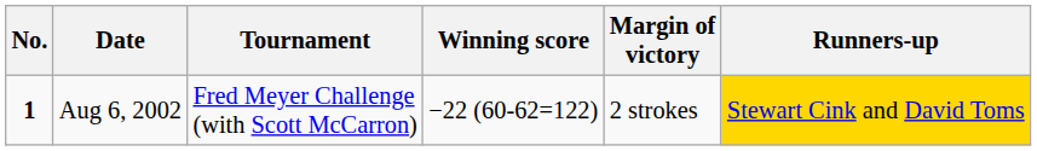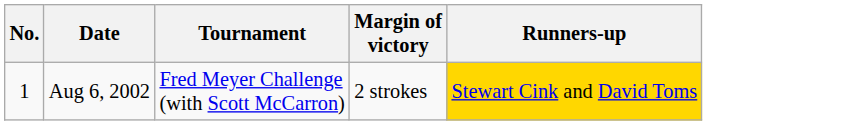- column: Winning score | −22 (60-62=122)
Aug 6, 2002 | No.: bold -> normal
